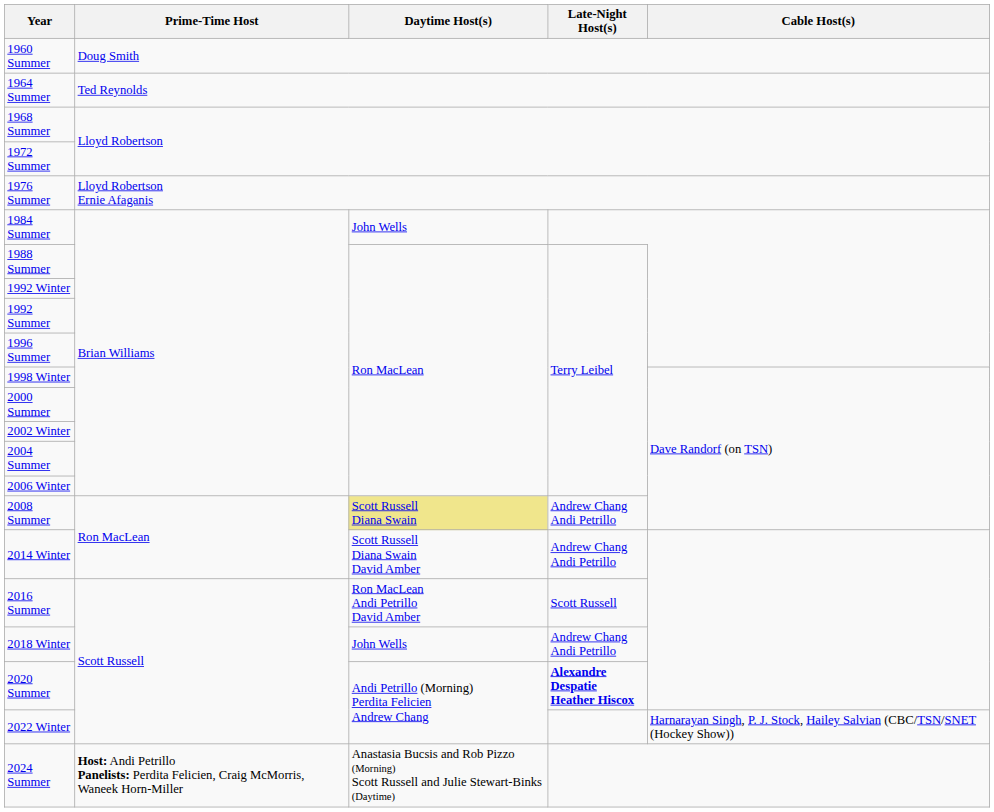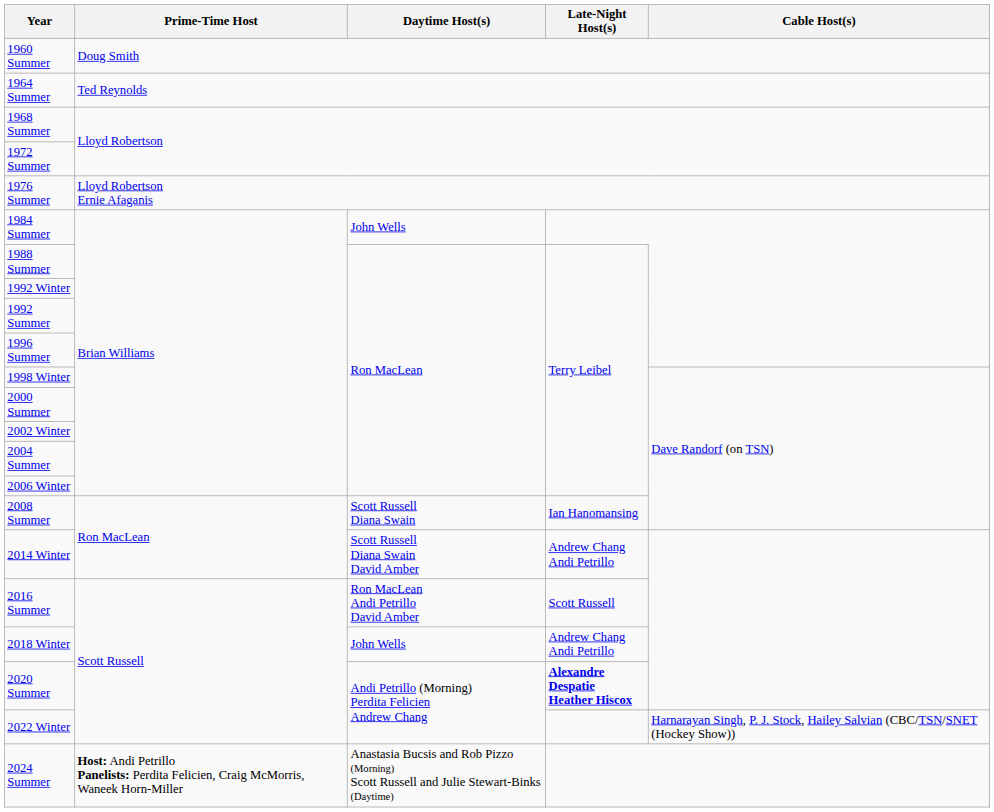2008 Summer | Daytime Host(s): khaki background -> no background
2008 Summer | Late-Night Host(s): Andrew Chang Andi Petrillo -> Ian Hanomansing
